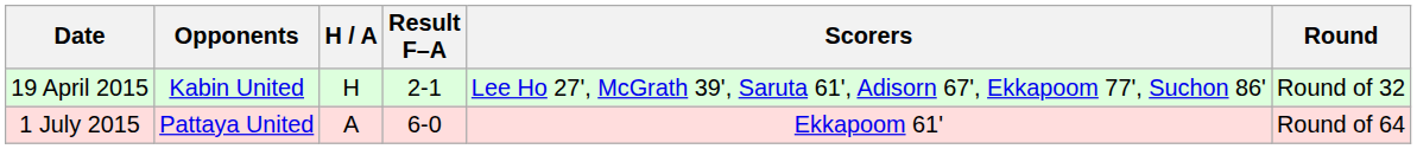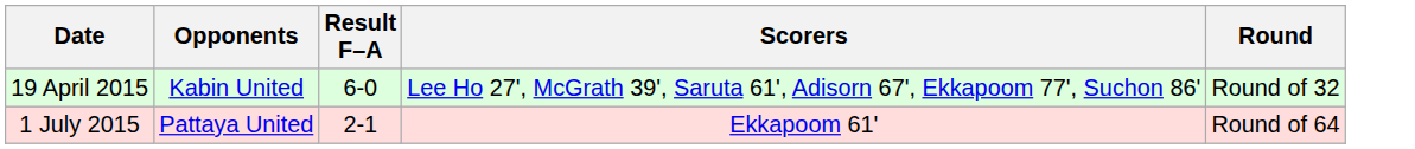- column: H / A | H | A
19 April 2015 | Result F–A: 2-1 -> 6-0
1 July 2015 | Result F–A: 6-0 -> 2-1
